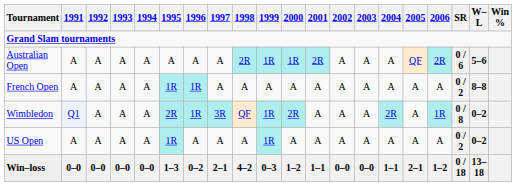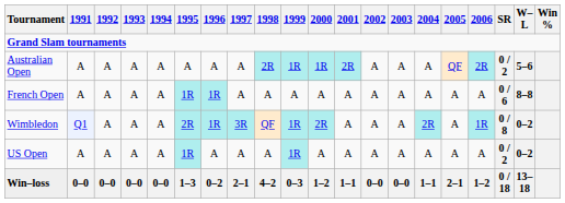Australian Open | SR: 0 / 6 -> 0 / 2
French Open | SR: 0 / 2 -> 0 / 6
